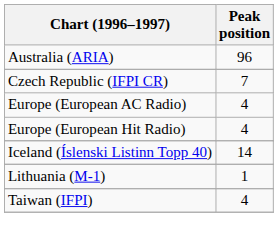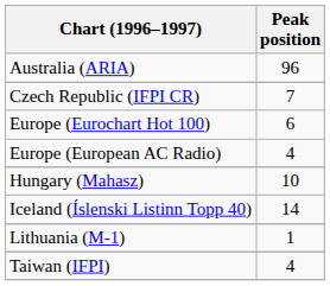+ row: Europe (Eurochart Hot 100) | 6
- row: Europe (European Hit Radio) | 4
+ row: Hungary (Mahasz) | 10
